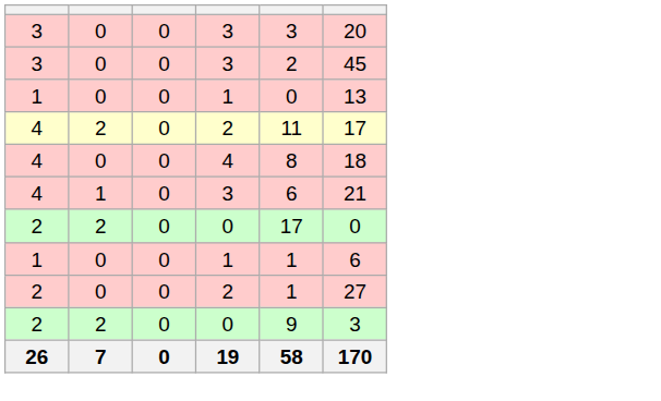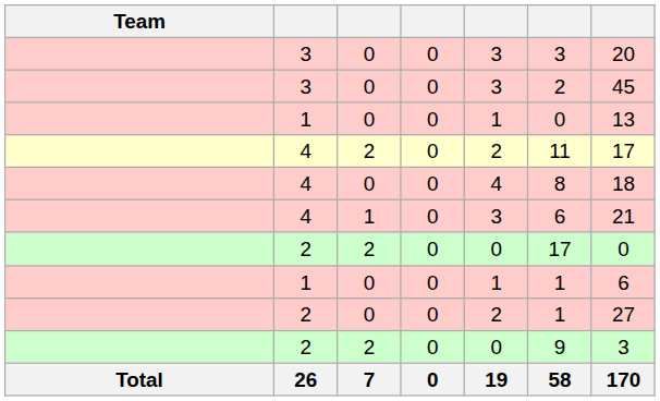+ column: Team | Total
